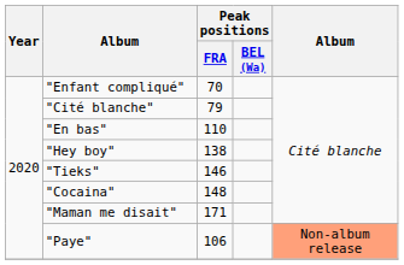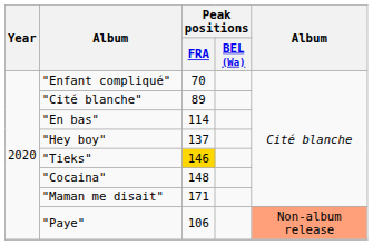"Cité blanche" | Peak positions / FRA: 79 -> 89
"En bas" | Peak positions / FRA: 110 -> 114
"Hey boy" | Peak positions / FRA: 138 -> 137
"Tieks" | Peak positions / FRA: no background -> gold background
